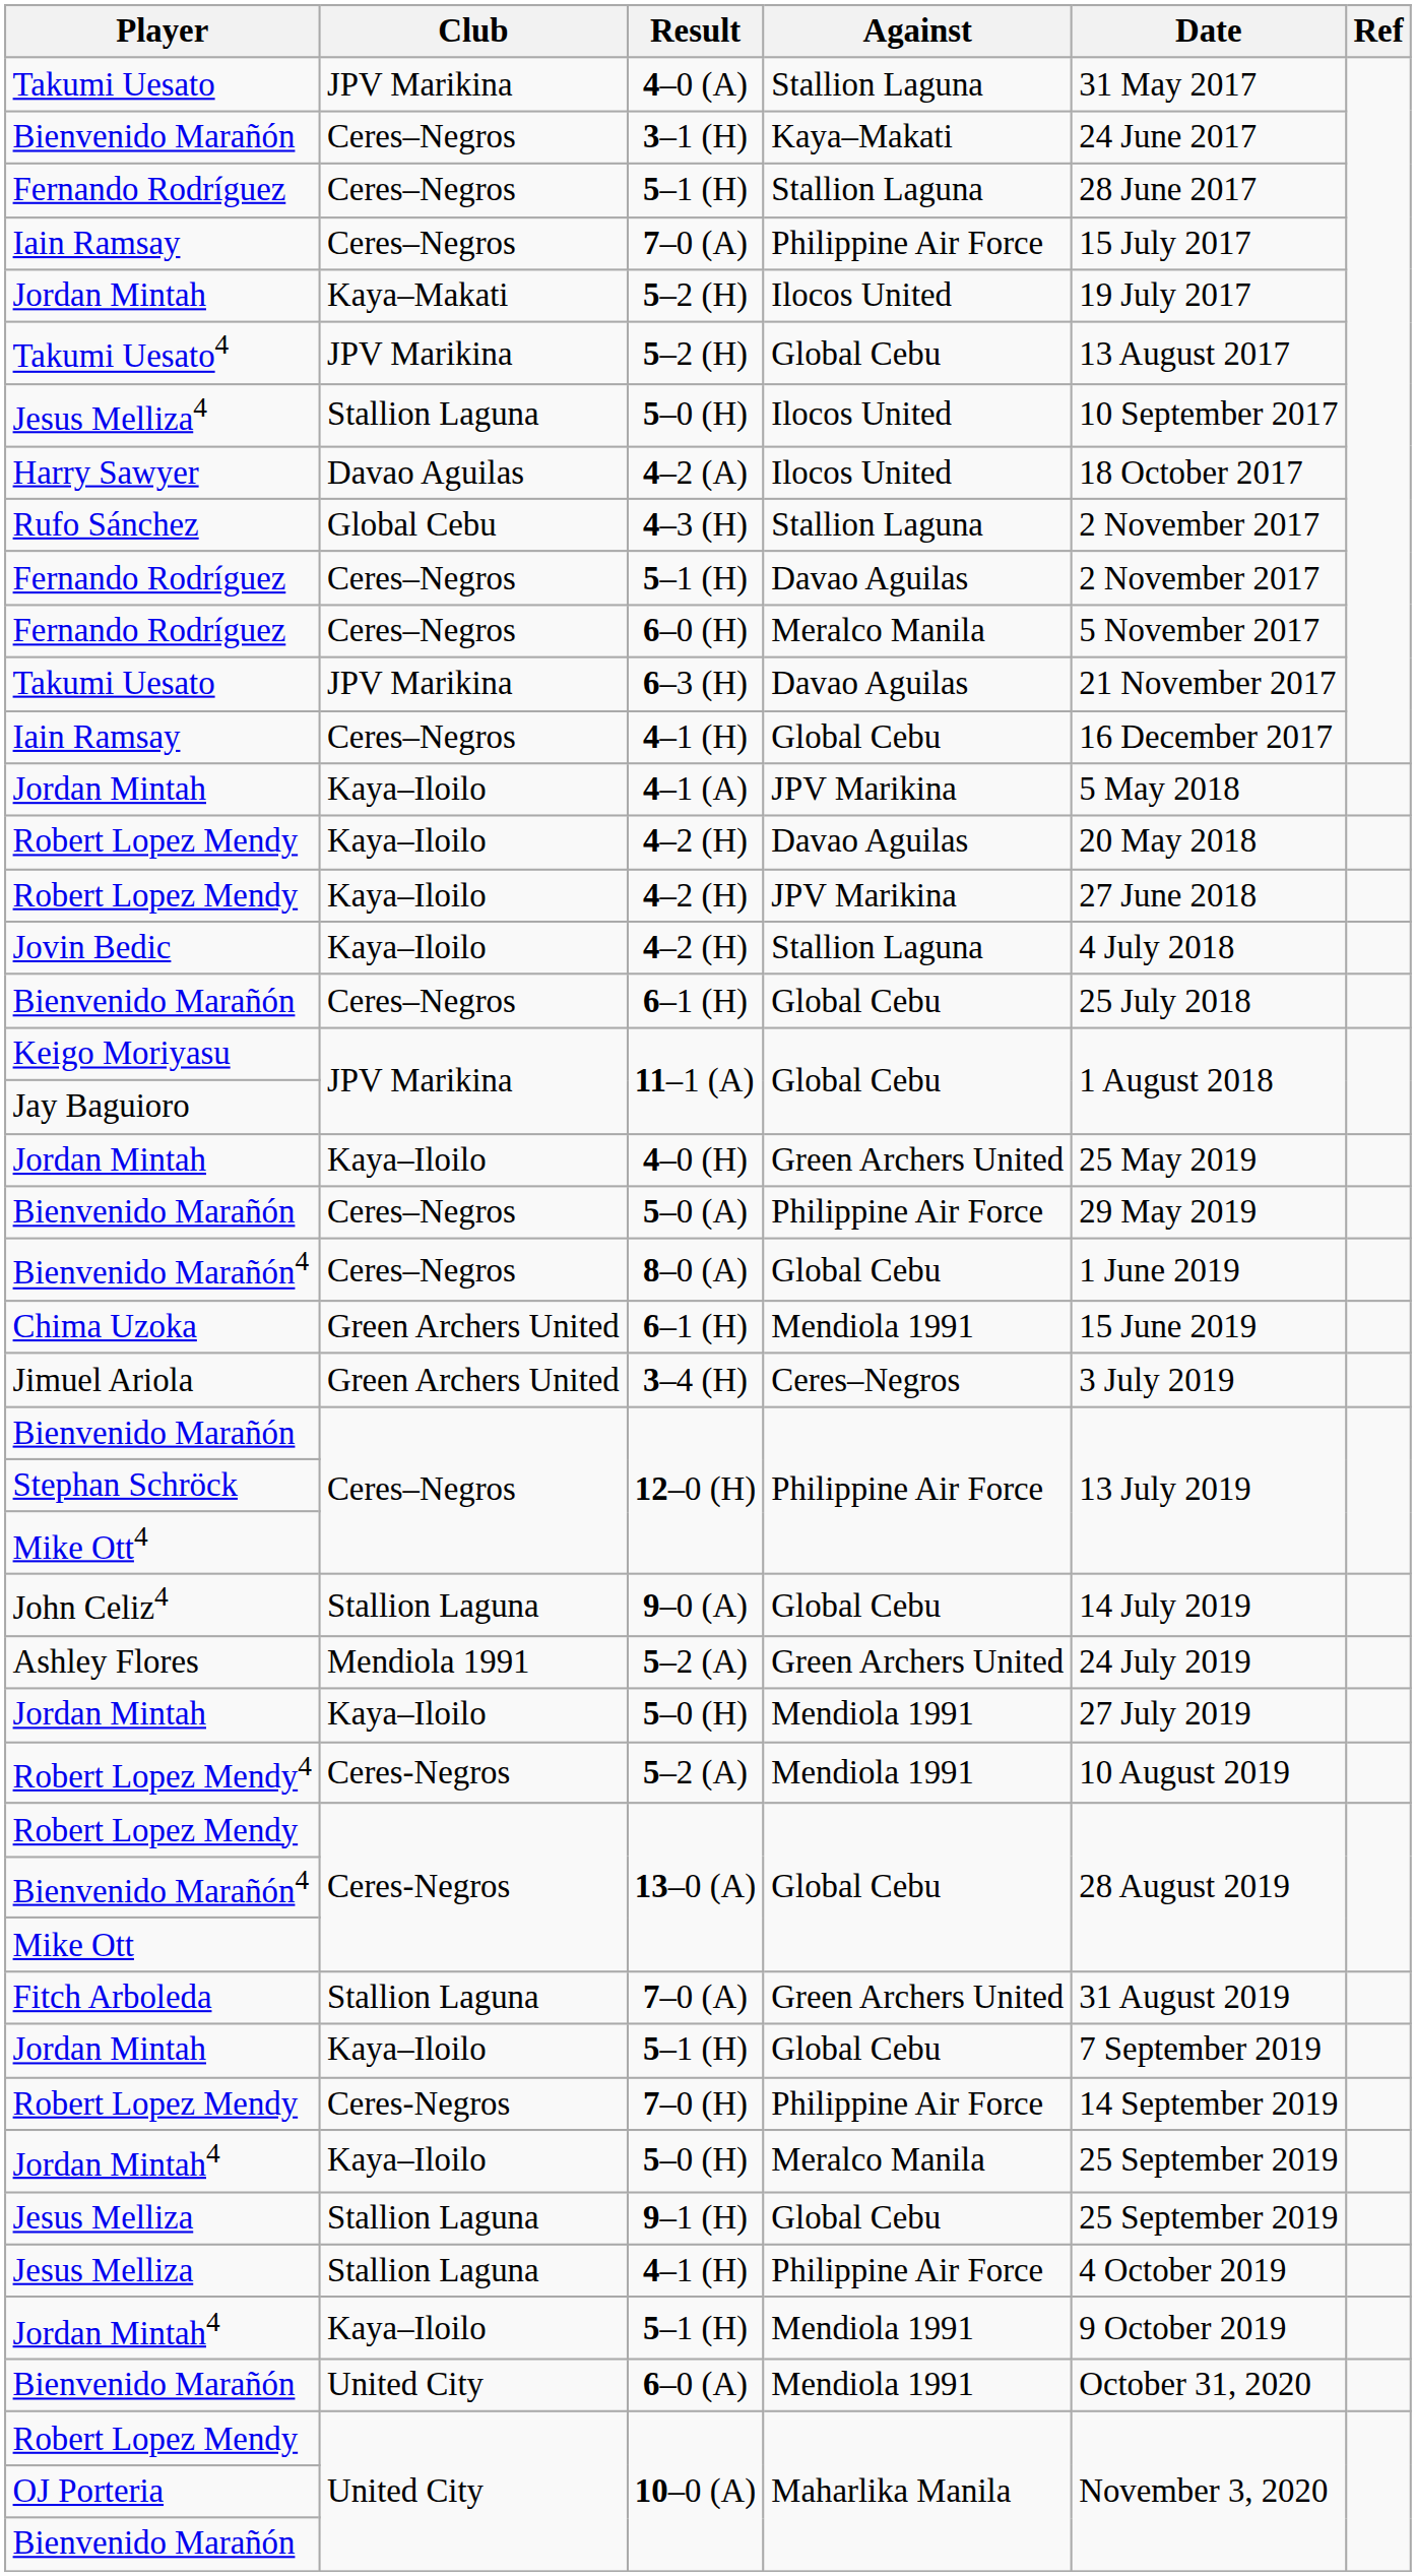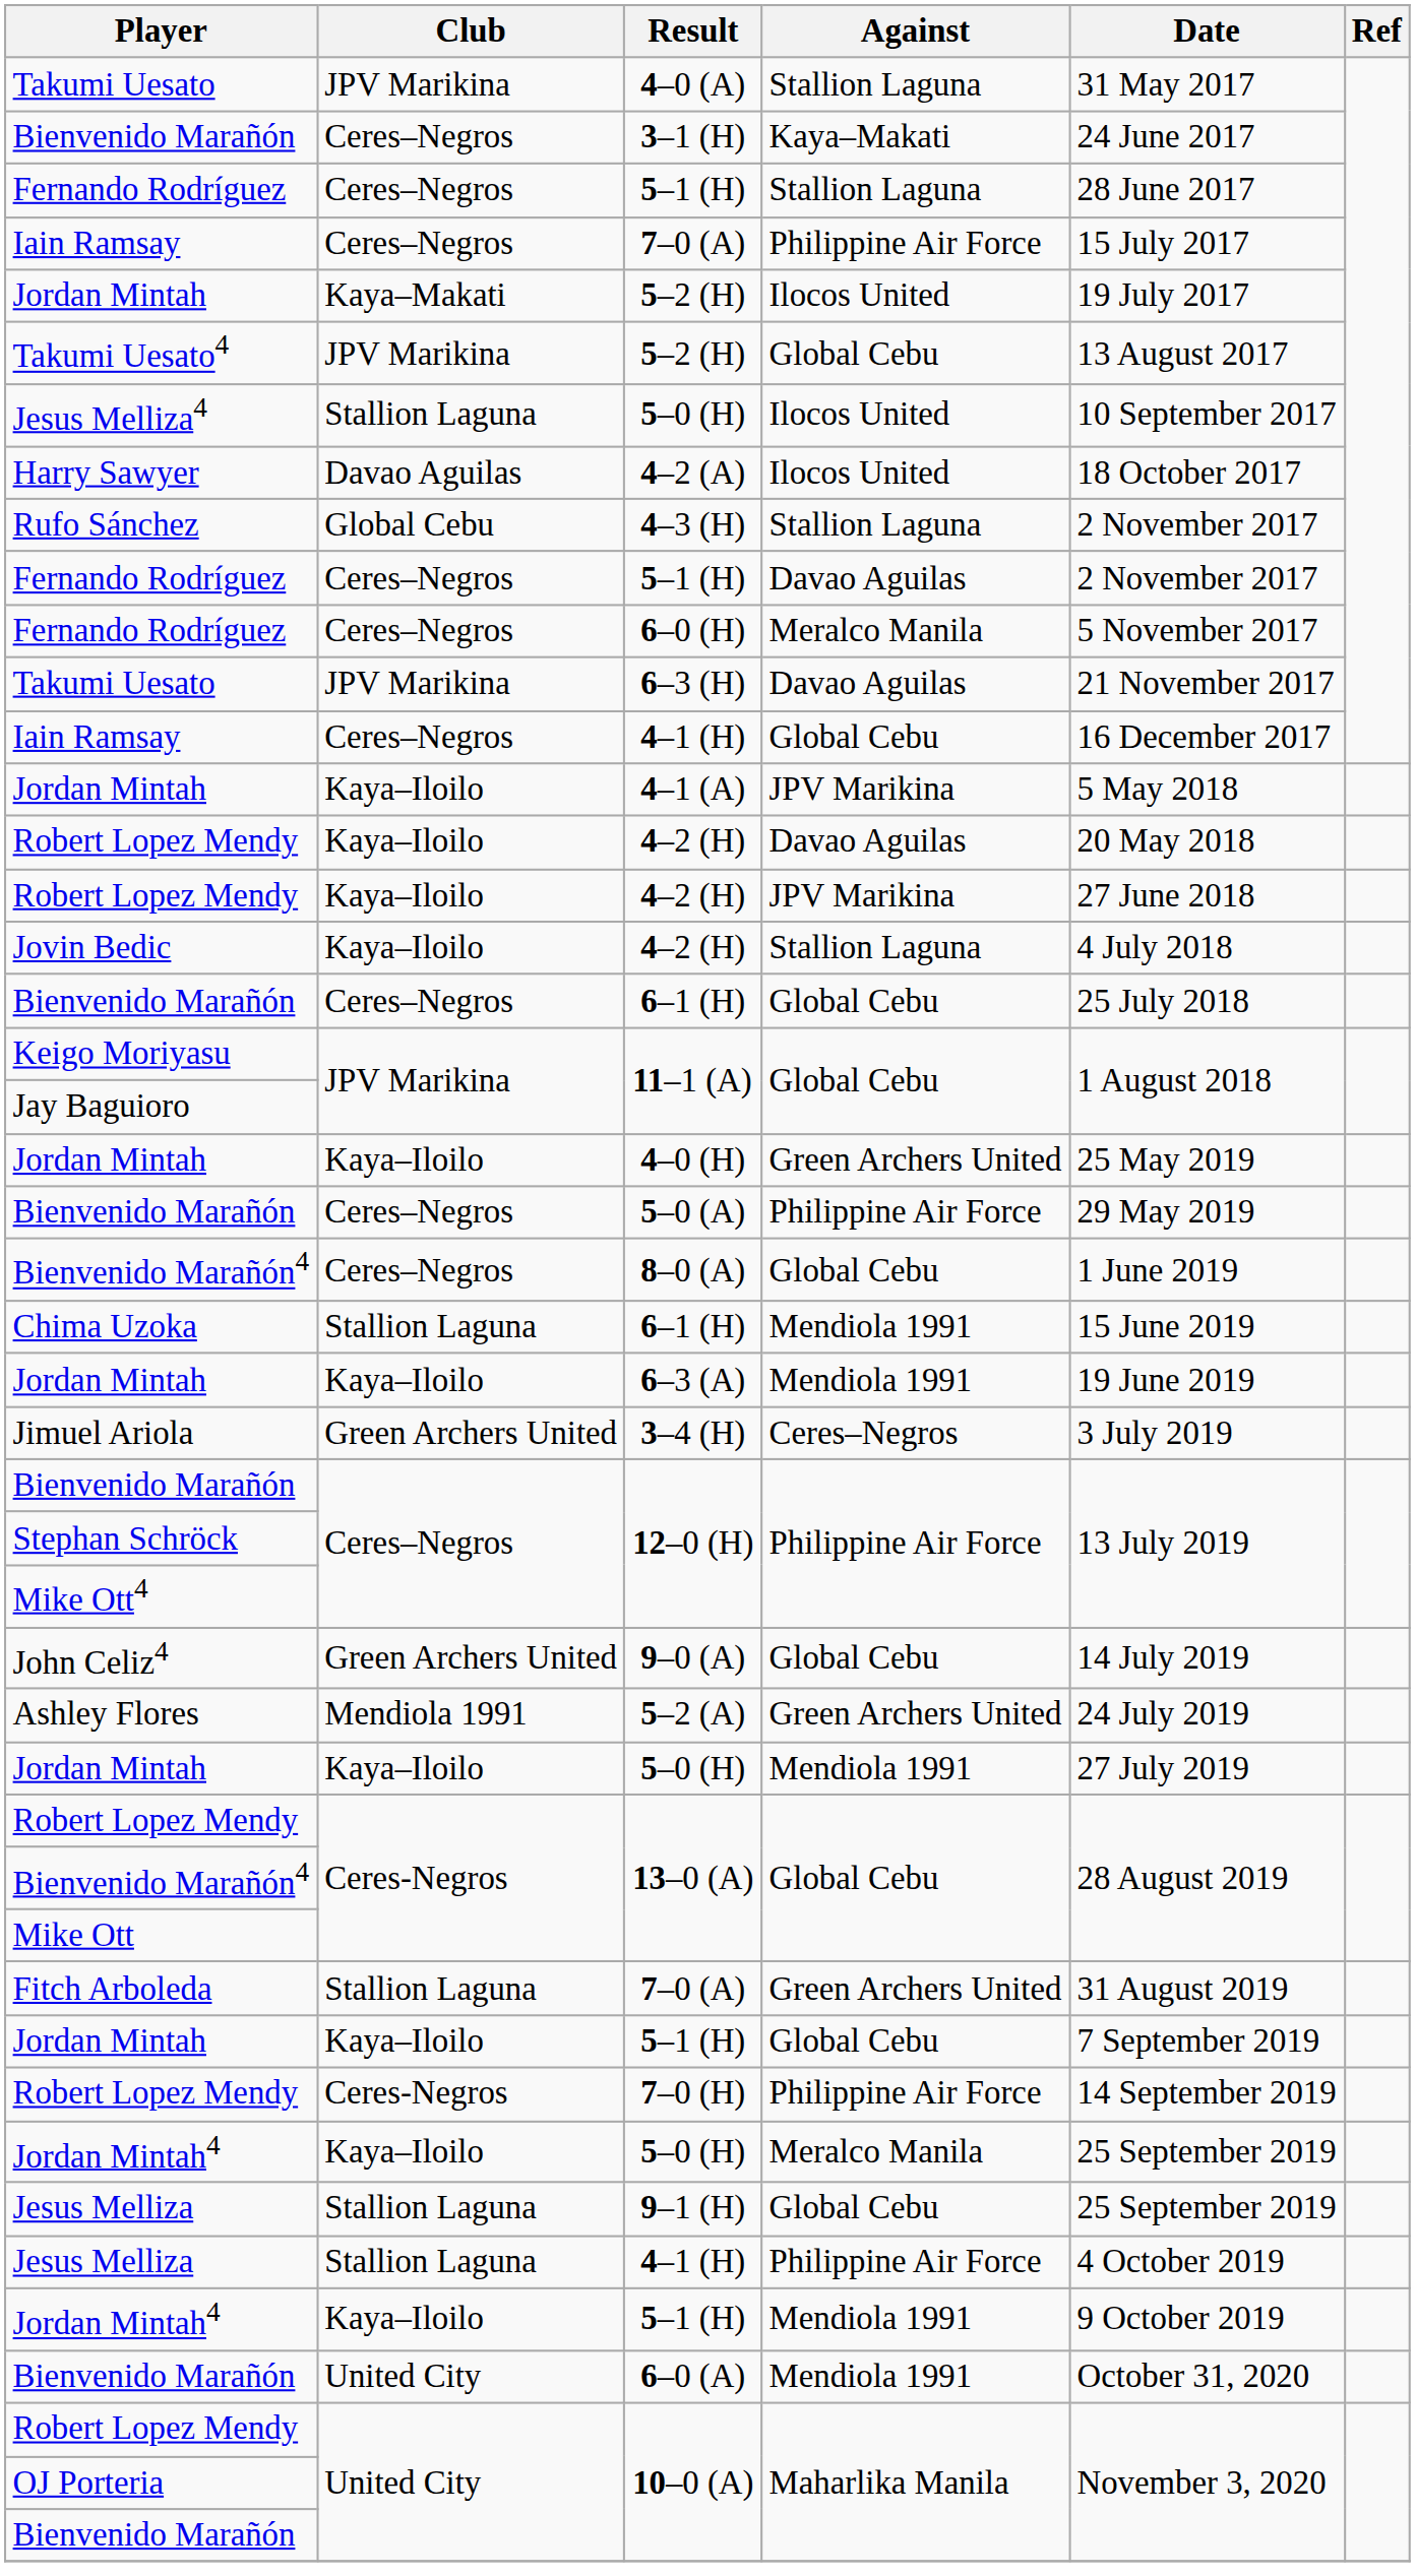Chima Uzoka / 6–1 (H) | Club: Green Archers United -> Stallion Laguna
+ row: Jordan Mintah | Kaya–Iloilo | 6–3 (A) | Mendiola 1991 | 19 June 2019
9–0 (A) | Club: Stallion Laguna -> Green Archers United
- row: Robert Lopez Mendy4 | Ceres-Negros | 5–2 (A) | Mendiola 1991 | 10 August 2019
